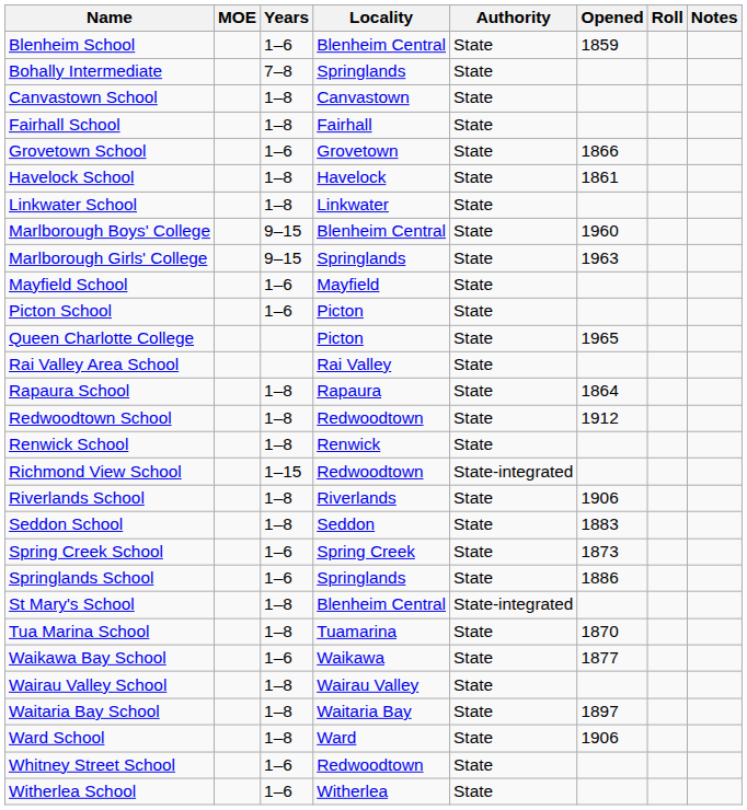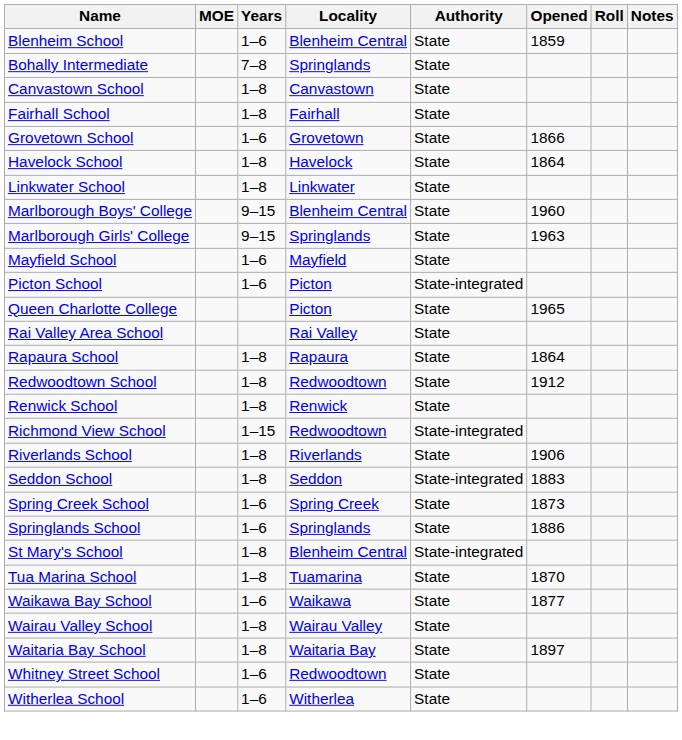Havelock School | Opened: 1861 -> 1864
Picton School | Authority: State -> State-integrated
Seddon School | Authority: State -> State-integrated
- row: Ward School | 1–8 | Ward | State | 1906
